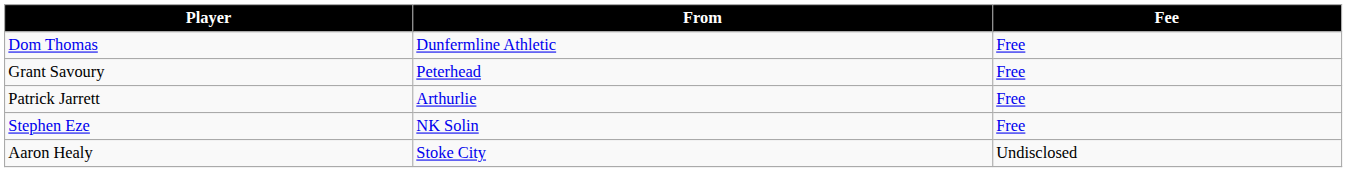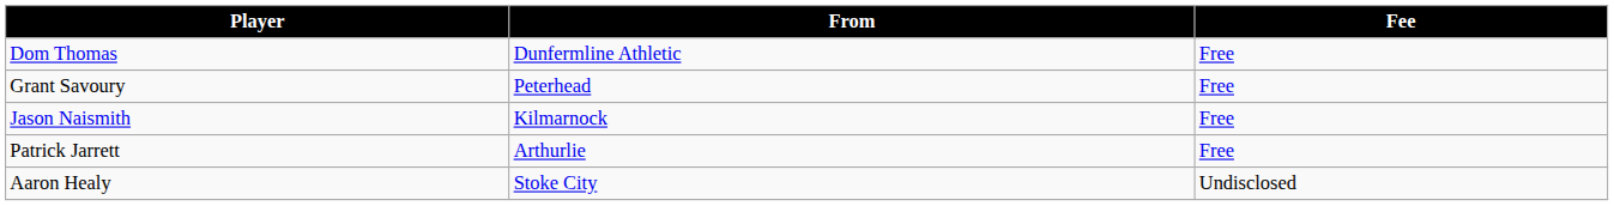+ row: Jason Naismith | Kilmarnock | Free
- row: Stephen Eze | NK Solin | Free
